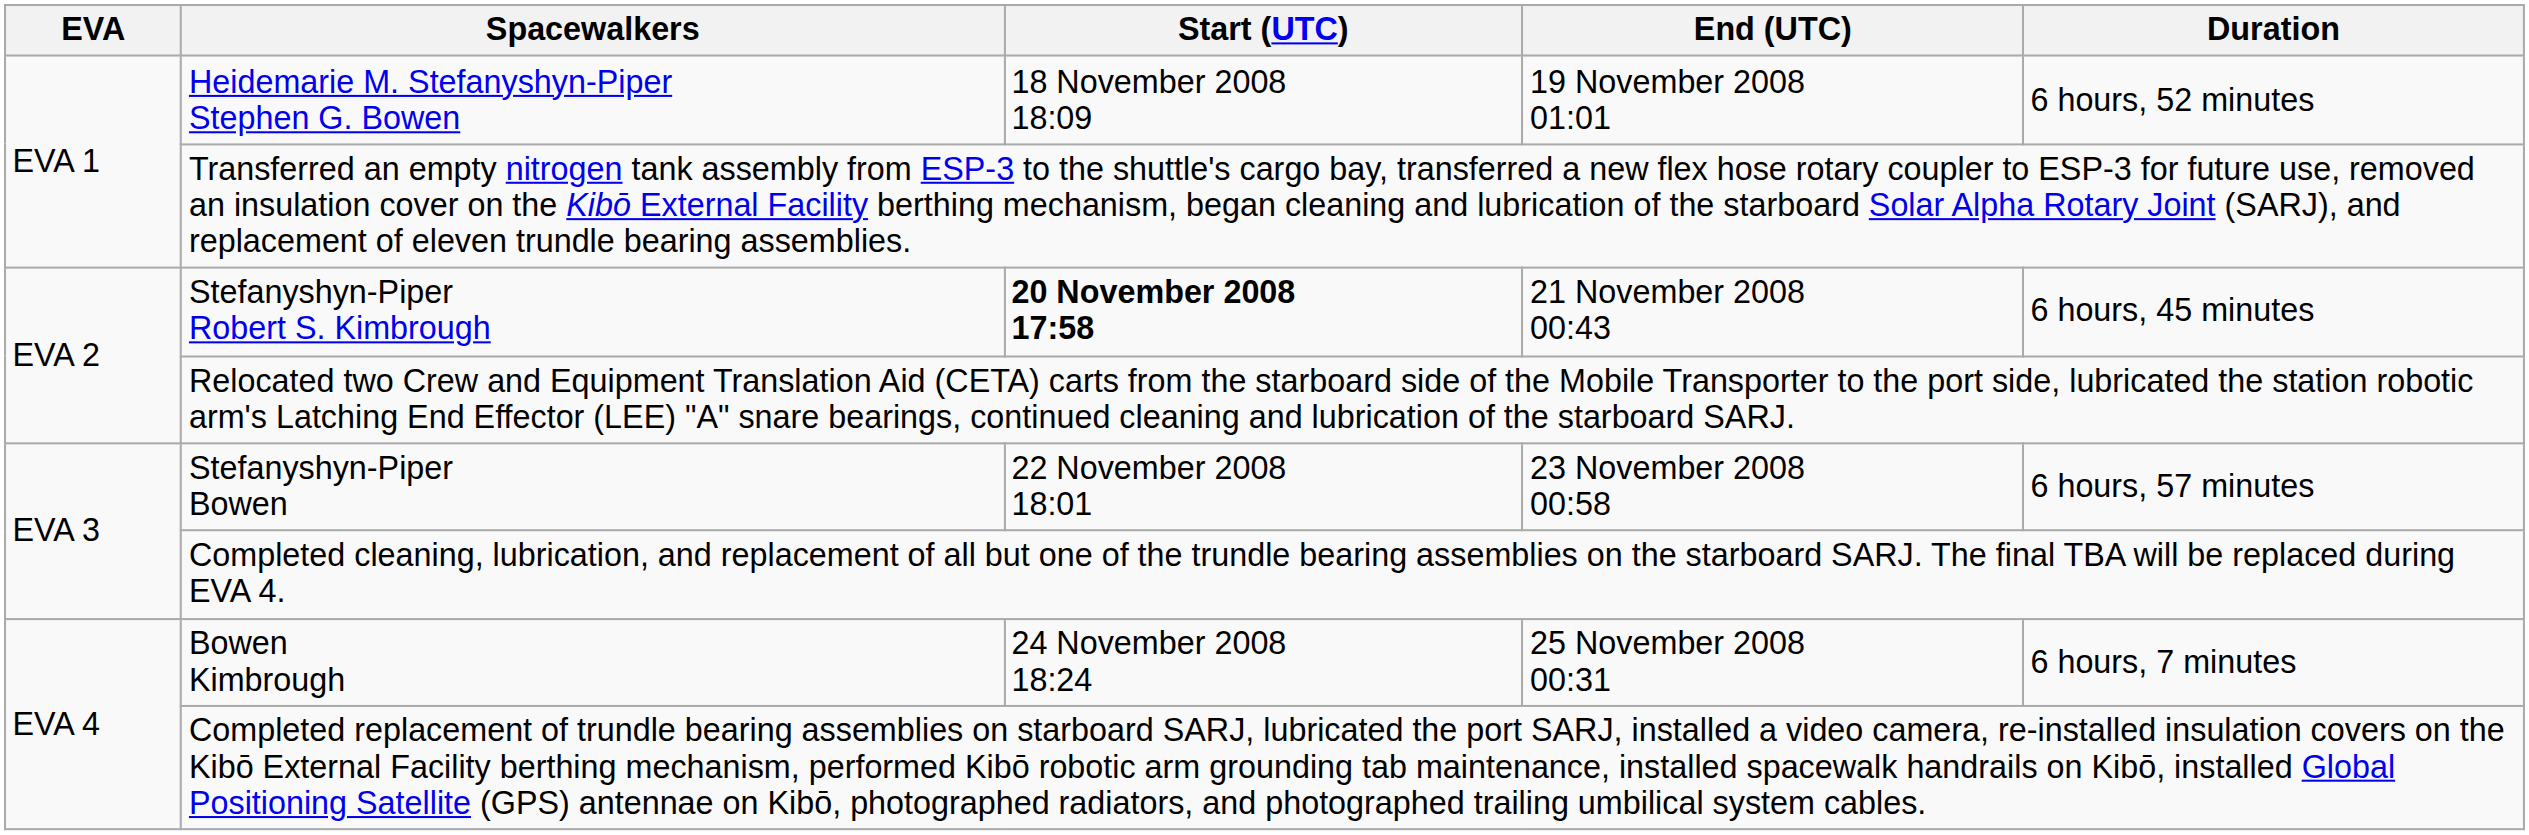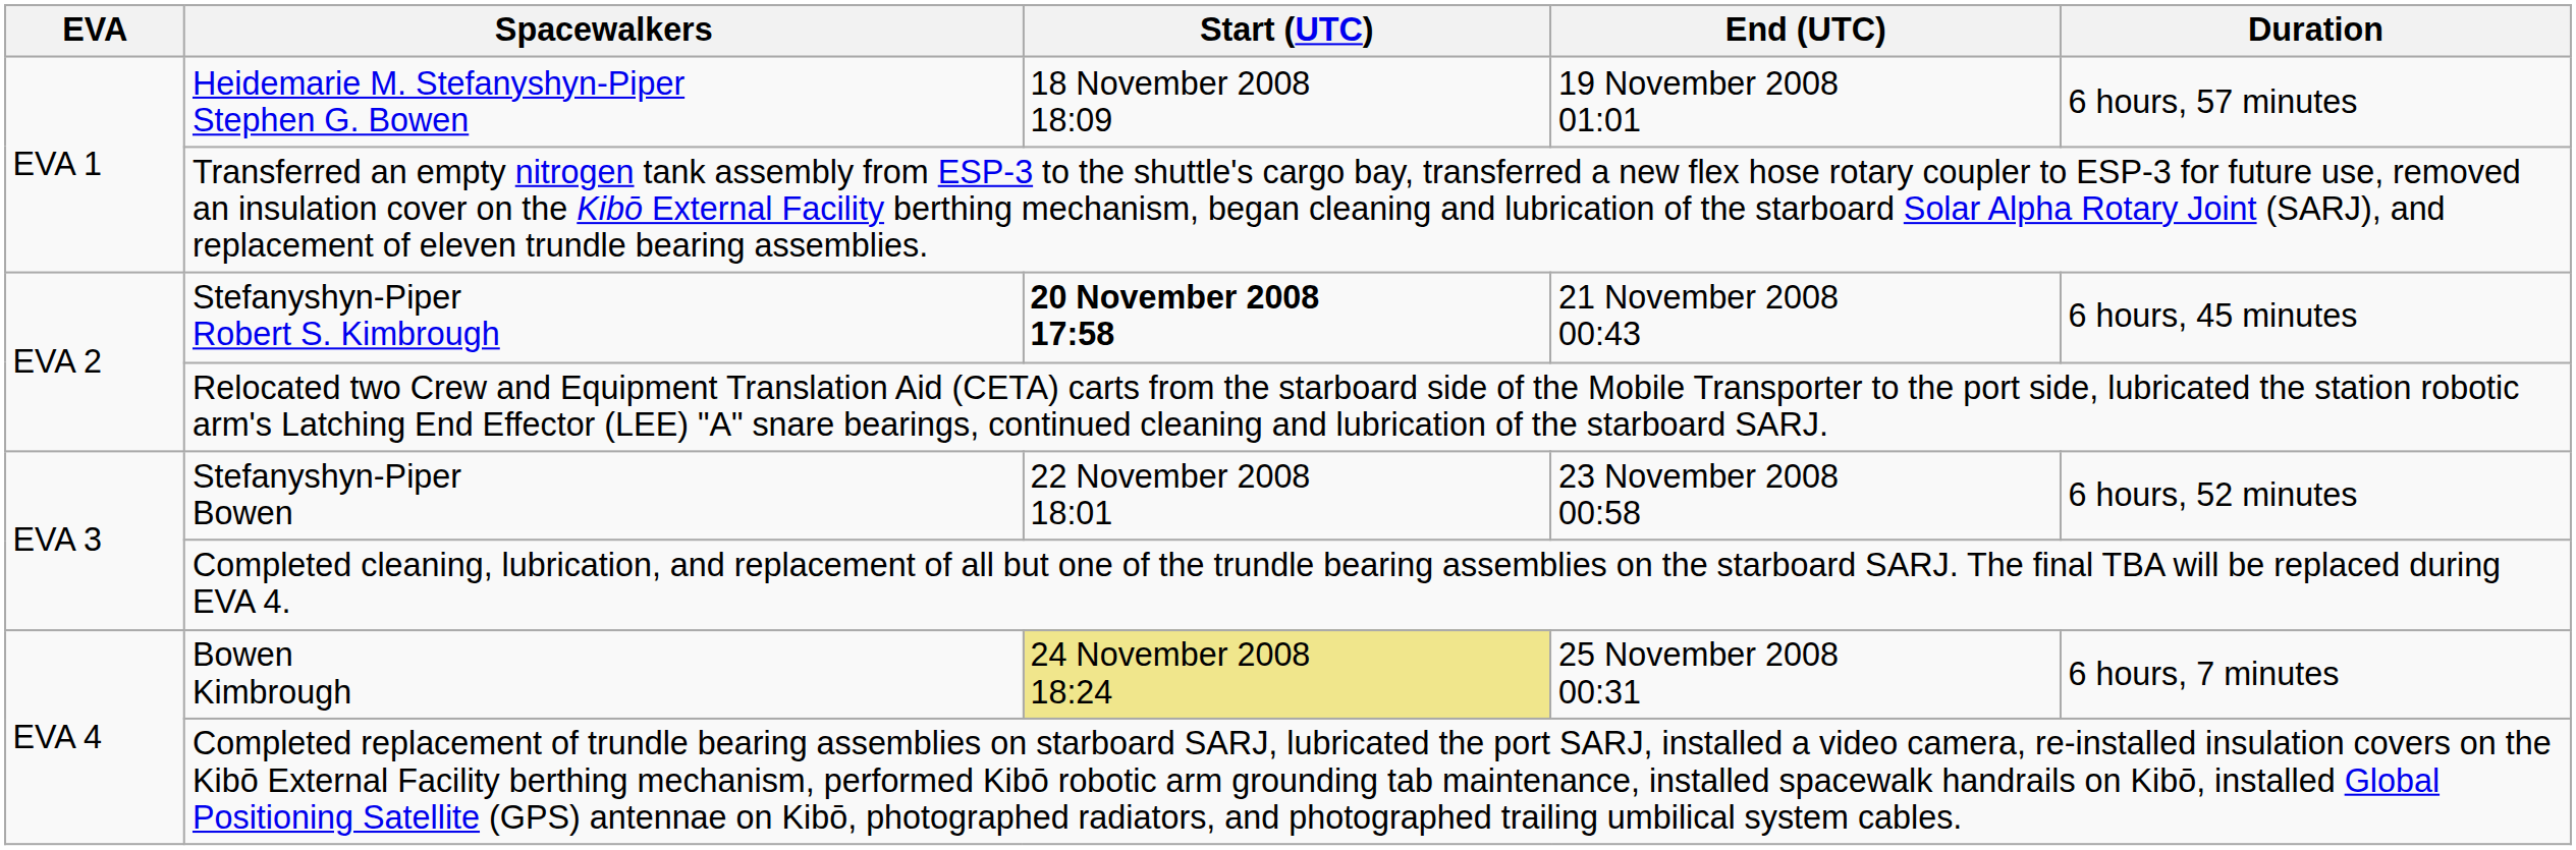Heidemarie M. Stefanyshyn-Piper Stephen G. Bowen | Duration: 6 hours, 52 minutes -> 6 hours, 57 minutes
Stefanyshyn-Piper Bowen | Duration: 6 hours, 57 minutes -> 6 hours, 52 minutes
Bowen Kimbrough | Start (UTC): no background -> khaki background
